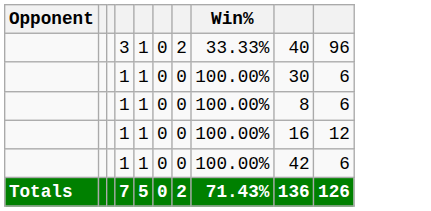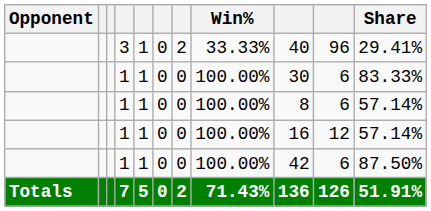+ column: Share | 29.41% | 83.33% | 57.14% | 57.14% | 87.50% | 51.91%
